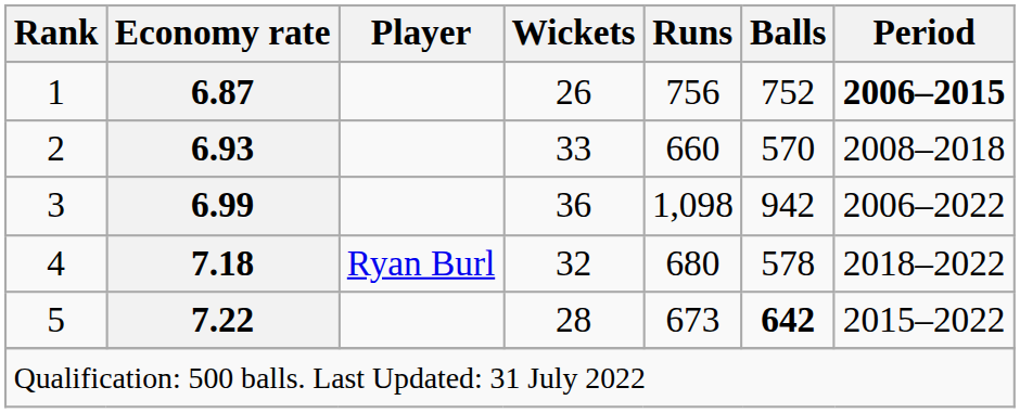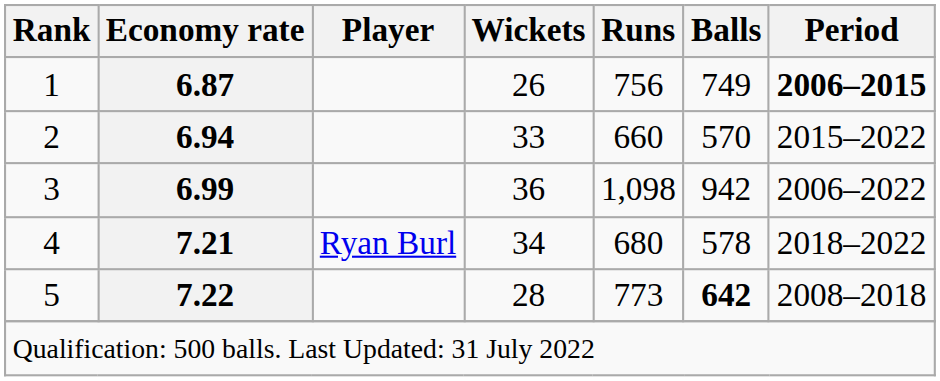1 | Balls: 752 -> 749
2 | Economy rate: 6.93 -> 6.94
2 | Period: 2008–2018 -> 2015–2022
4 | Economy rate: 7.18 -> 7.21
4 | Wickets: 32 -> 34
5 | Runs: 673 -> 773
5 | Period: 2015–2022 -> 2008–2018
